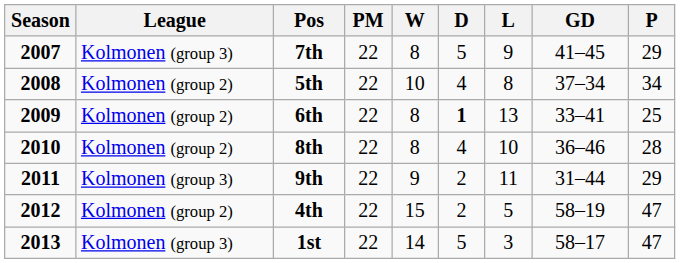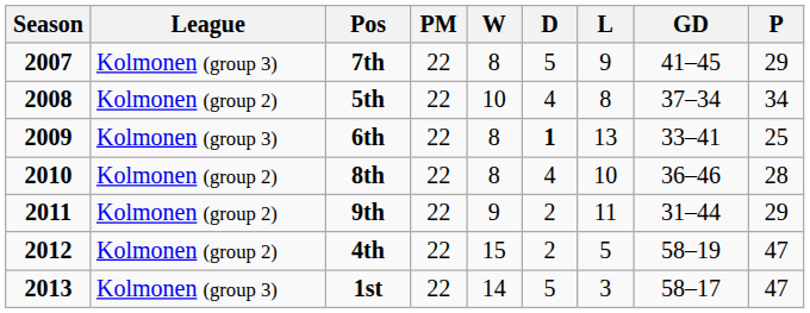6th | League: Kolmonen (group 2) -> Kolmonen (group 3)
9th | League: Kolmonen (group 3) -> Kolmonen (group 2)
